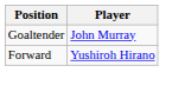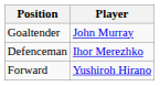+ row: Defenceman | Ihor Merezhko
